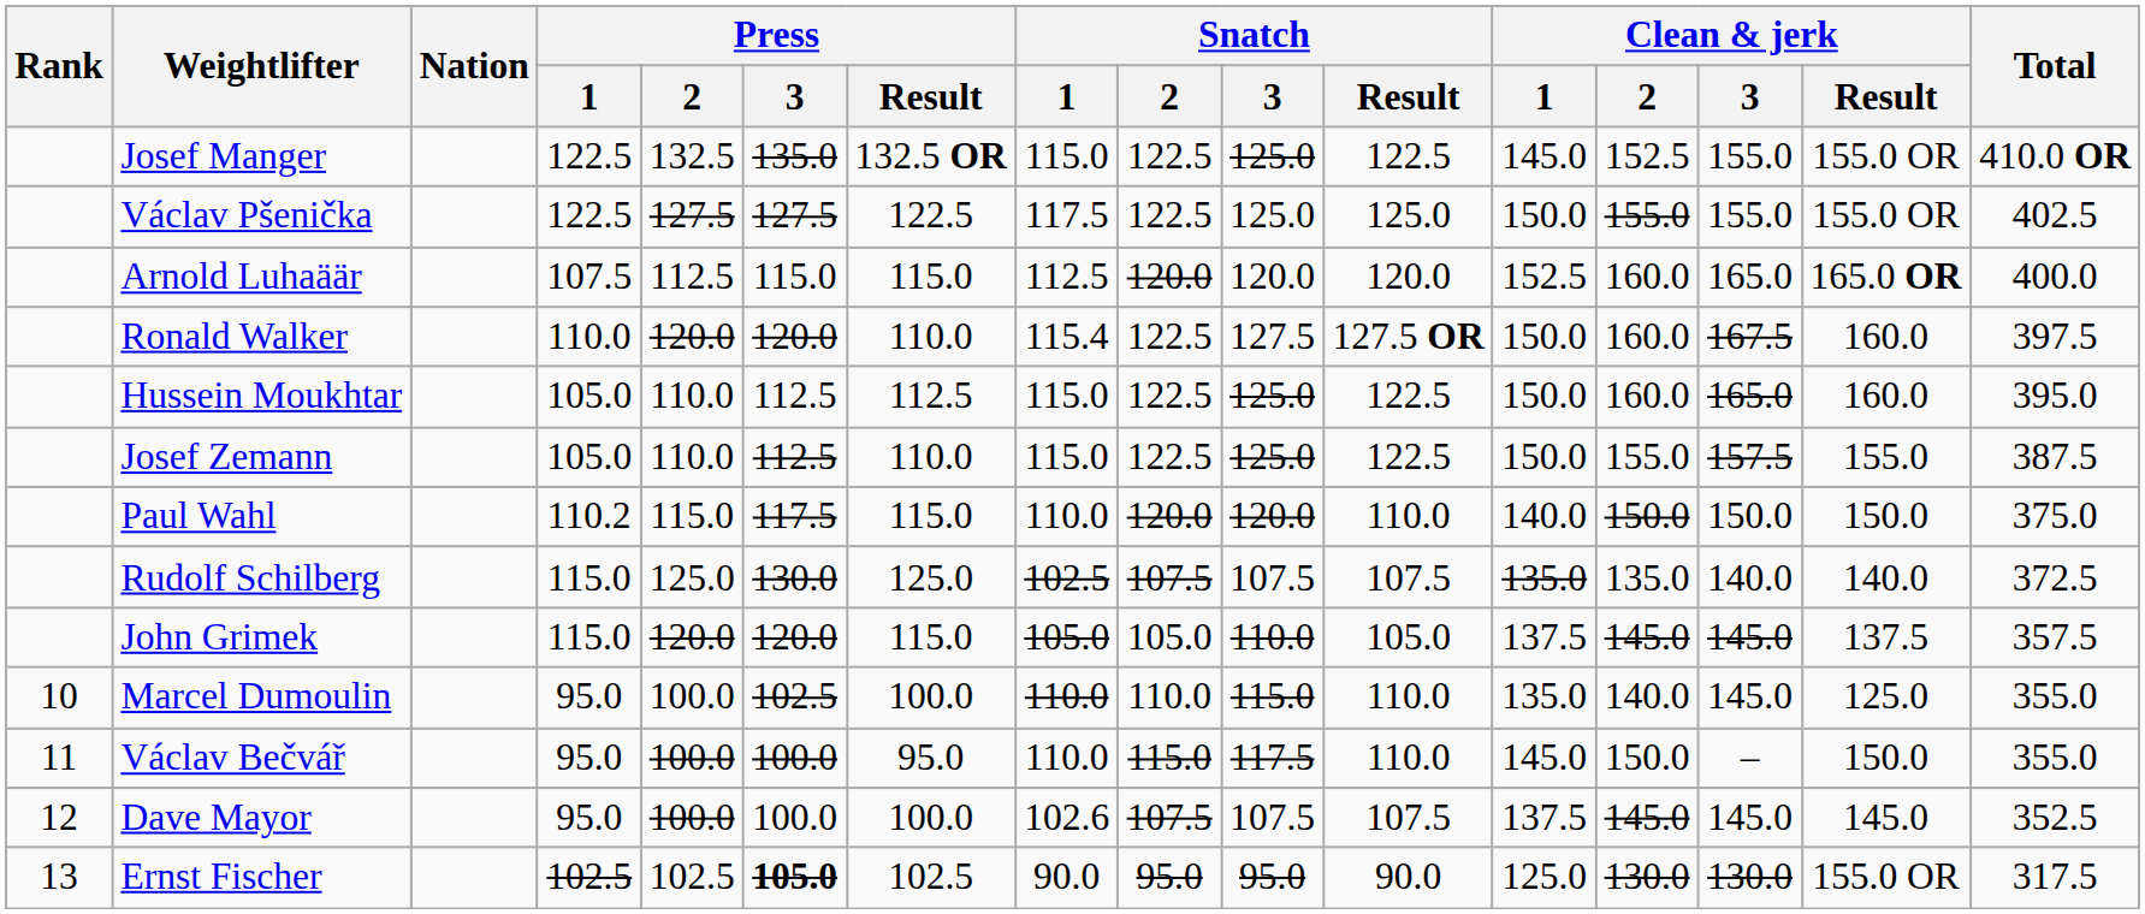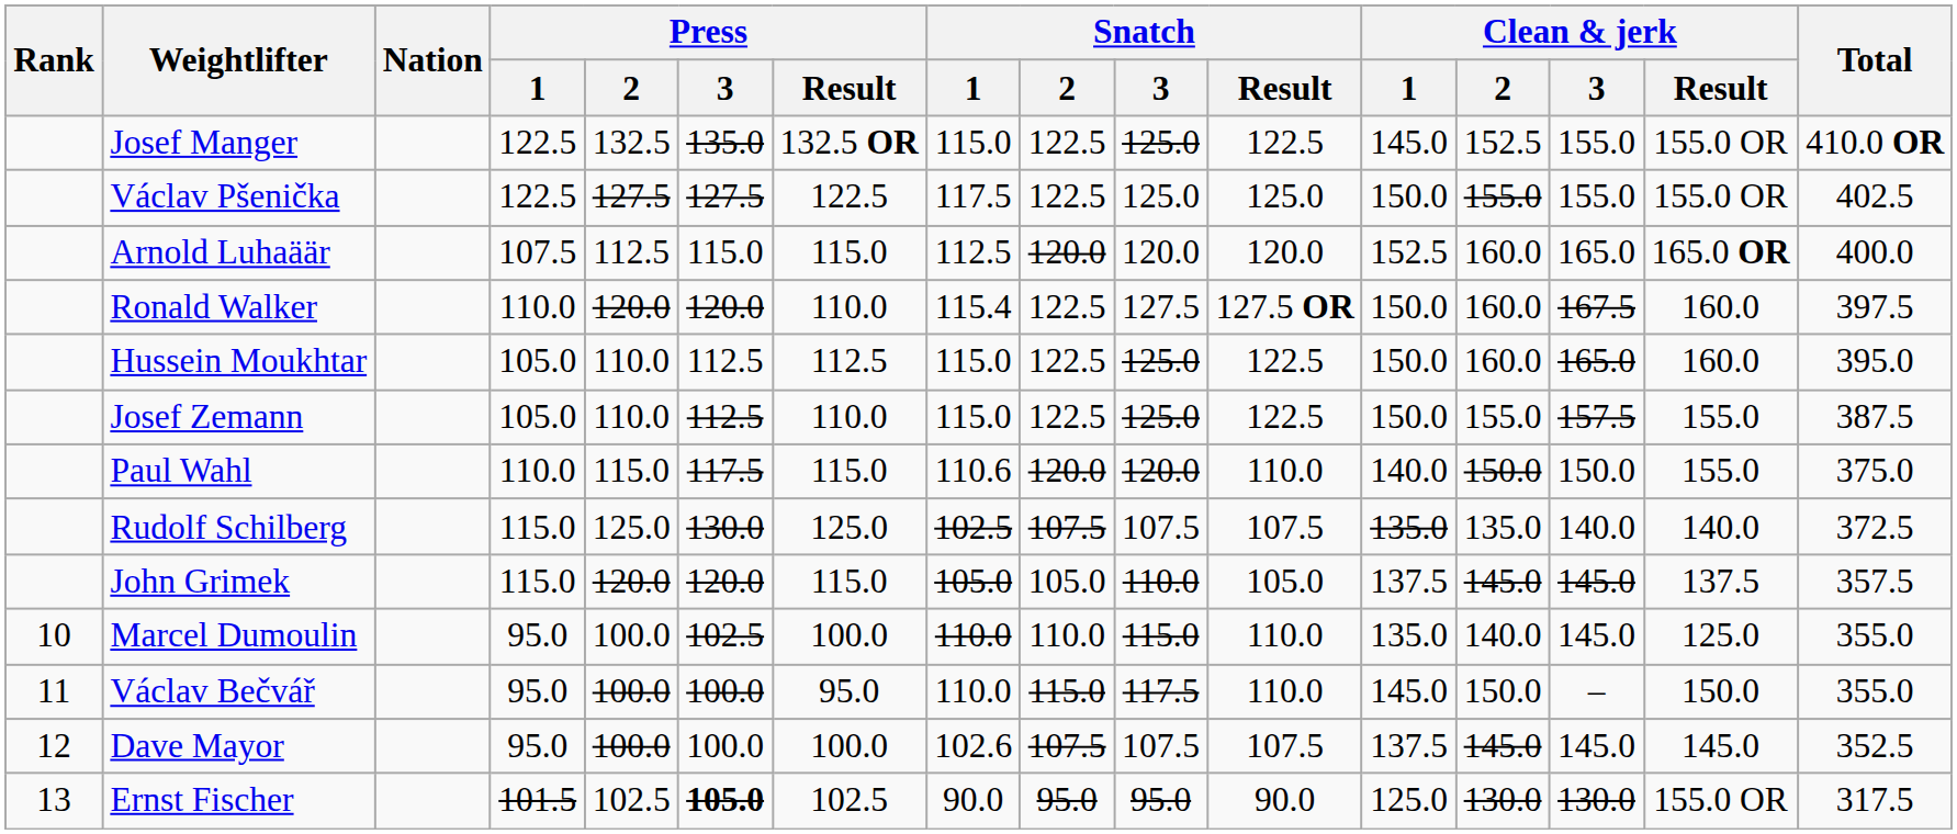Paul Wahl | Press / 1: 110.2 -> 110.0
Paul Wahl | Snatch / 1: 110.0 -> 110.6
Paul Wahl | Clean & jerk / Result: 150.0 -> 155.0
Ernst Fischer | Press / 1: 102.5 -> 101.5
